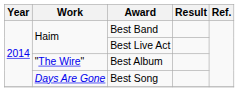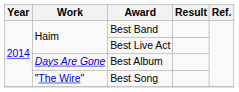Best Album | Work: "The Wire" -> Days Are Gone
Best Song | Work: Days Are Gone -> "The Wire"
